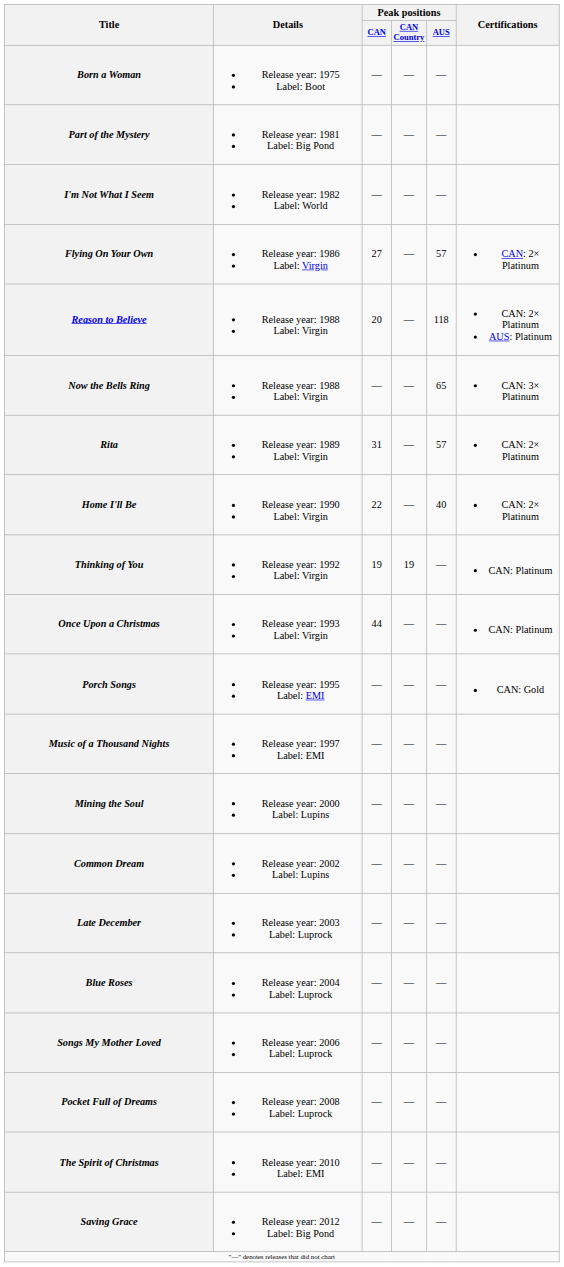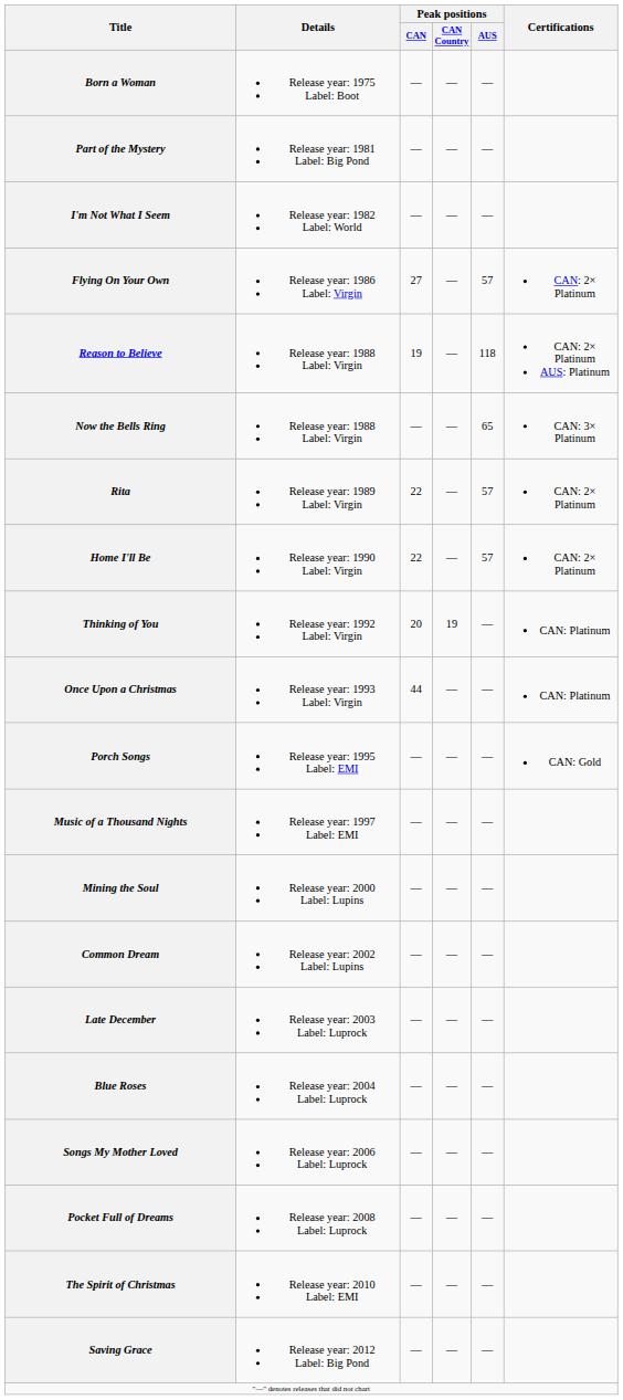Reason to Believe | Peak positions / CAN: 20 -> 19
Rita | Peak positions / CAN: 31 -> 22
Home I'll Be | Peak positions / AUS: 40 -> 57
Thinking of You | Peak positions / CAN: 19 -> 20
